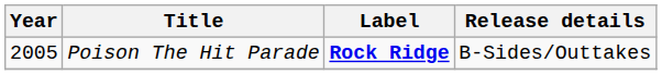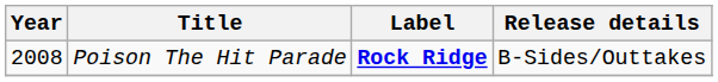Poison The Hit Parade | Year: 2005 -> 2008
